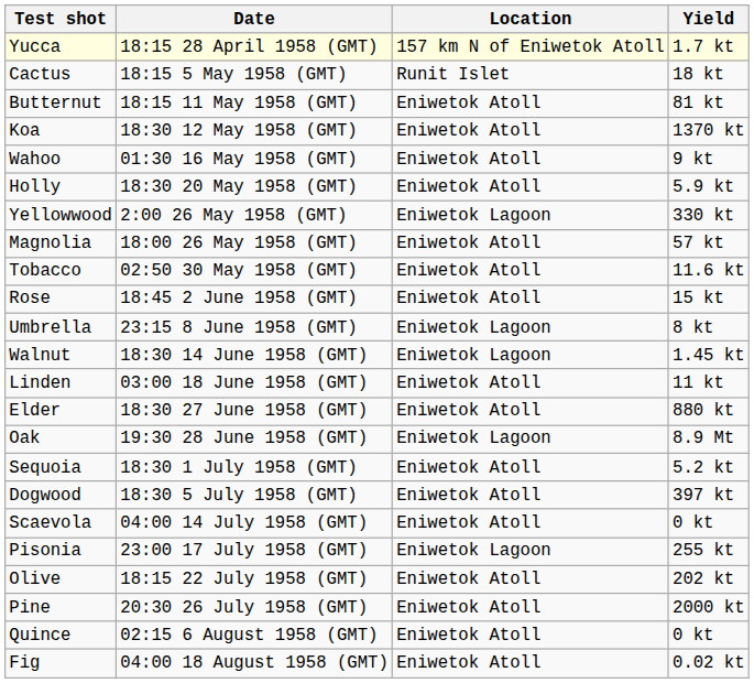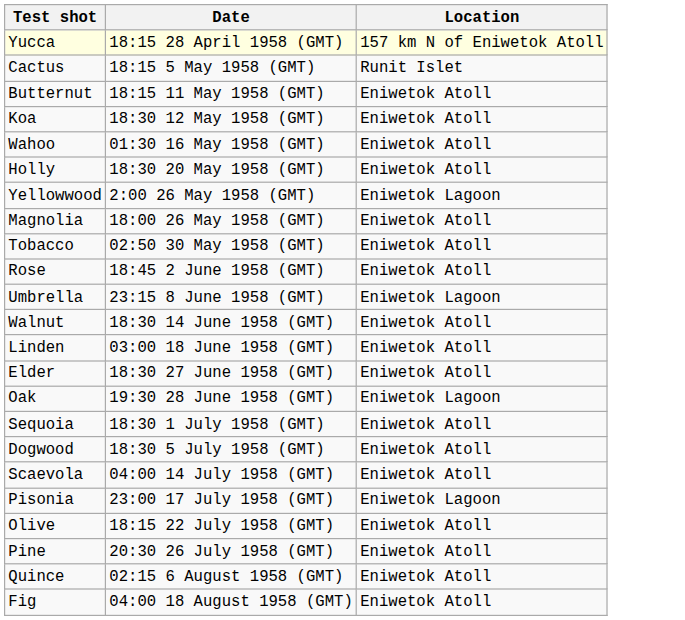- column: Yield | 1.7 kt | 18 kt | 81 kt | 1370 kt | 9 kt | 5.9 kt | 330 kt | 57 kt | 11.6 kt | 15 kt | 8 kt | 1.45 kt | 11 kt | 880 kt | 8.9 Mt | 5.2 kt | 397 kt | 0 kt | 255 kt | 202 kt | 2000 kt | 0 kt | 0.02 kt
Walnut | Location: Eniwetok Lagoon -> Eniwetok Atoll
